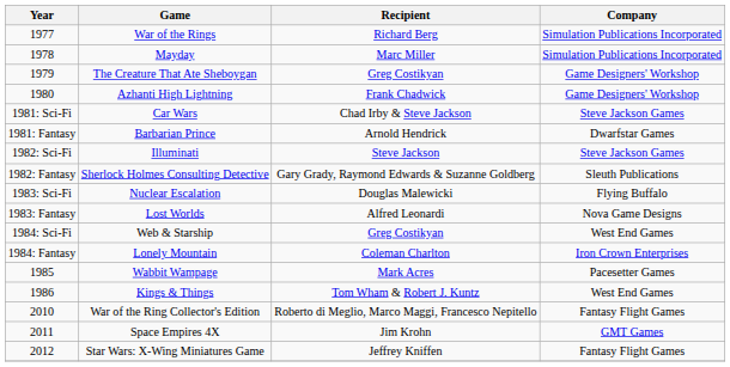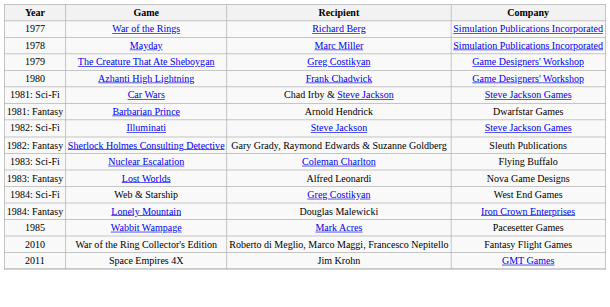Nuclear Escalation | Recipient: Douglas Malewicki -> Coleman Charlton
Lonely Mountain | Recipient: Coleman Charlton -> Douglas Malewicki
- row: 1986 | Kings & Things | Tom Wham & Robert J. Kuntz | West End Games
- row: 2012 | Star Wars: X-Wing Miniatures Game | Jeffrey Kniffen | Fantasy Flight Games
